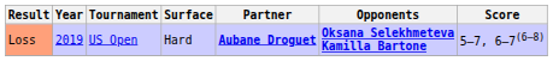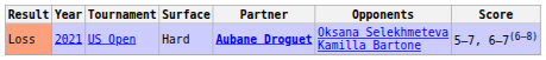Loss | Year: 2019 -> 2021
Loss | Opponents: bold -> normal
